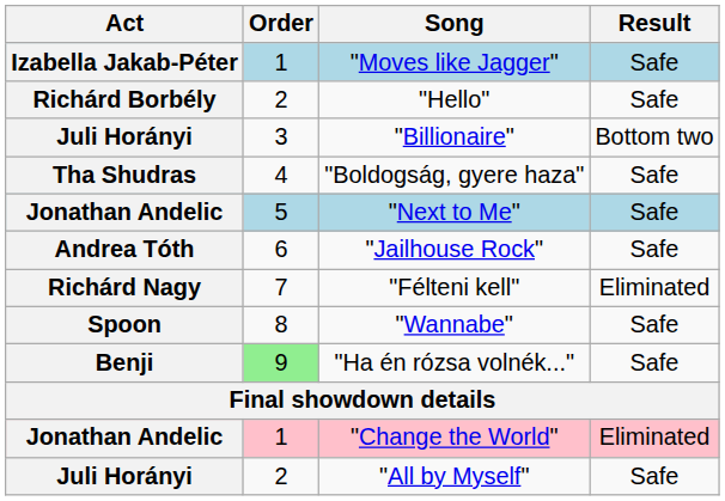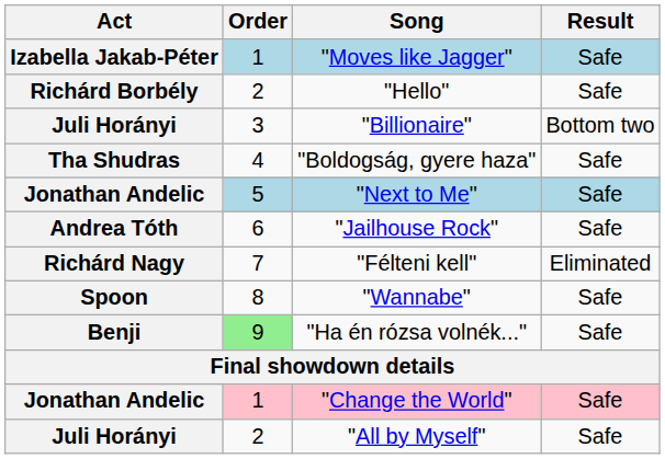"Change the World" | Result: Eliminated -> Safe
